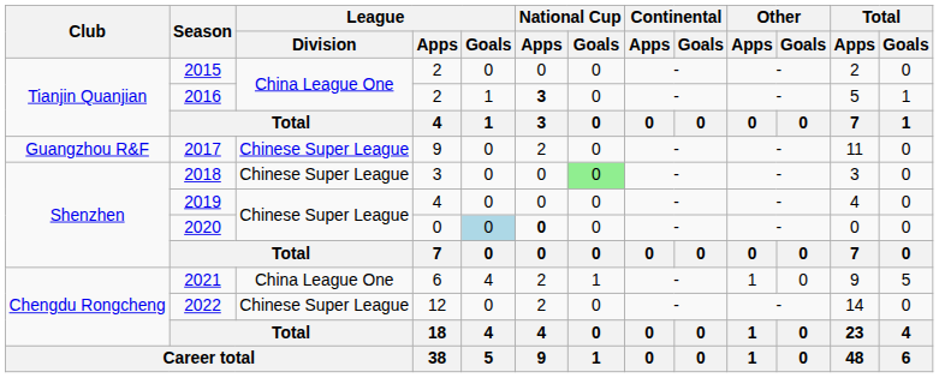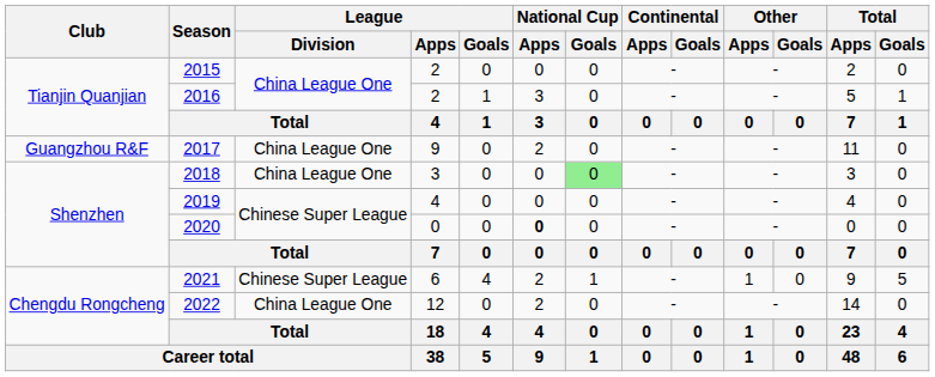2016 | National Cup / Apps: bold -> normal
2017 | League / Division: Chinese Super League -> China League One
2018 | League / Division: Chinese Super League -> China League One
2020 | League / Goals: lightblue background -> no background
2021 | League / Division: China League One -> Chinese Super League
2022 | League / Division: Chinese Super League -> China League One
